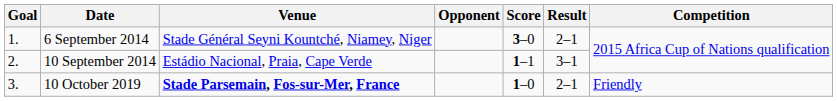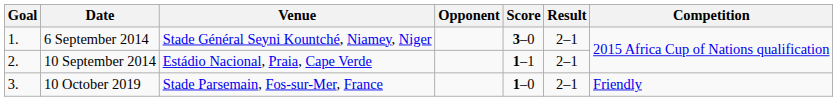10 September 2014 | Result: 3–1 -> 2–1
10 October 2019 | Venue: bold -> normal
